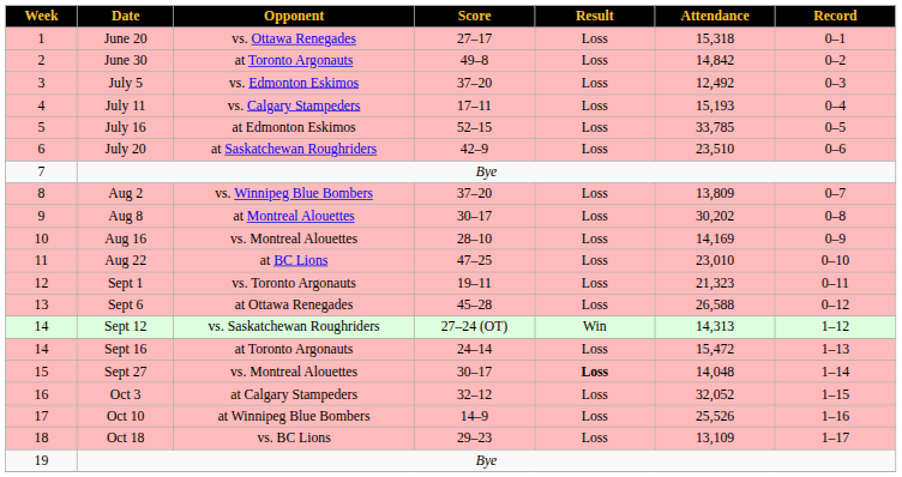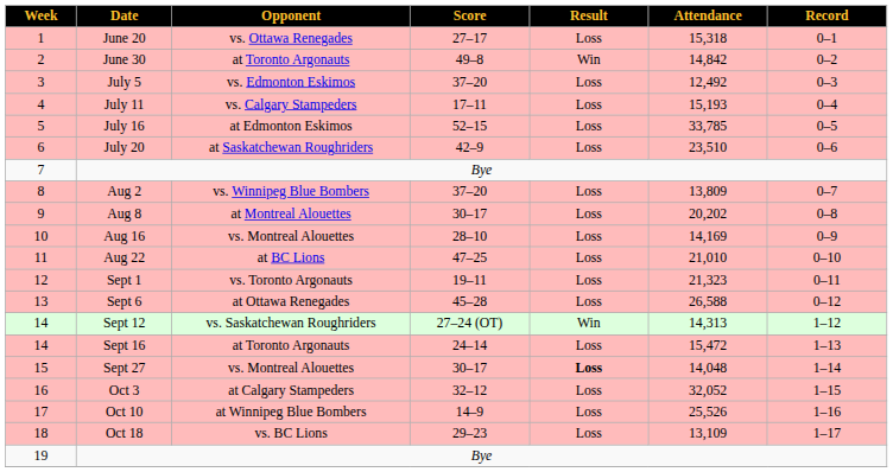June 30 | Result: Loss -> Win
Aug 8 | Attendance: 30,202 -> 20,202
Aug 22 | Attendance: 23,010 -> 21,010
